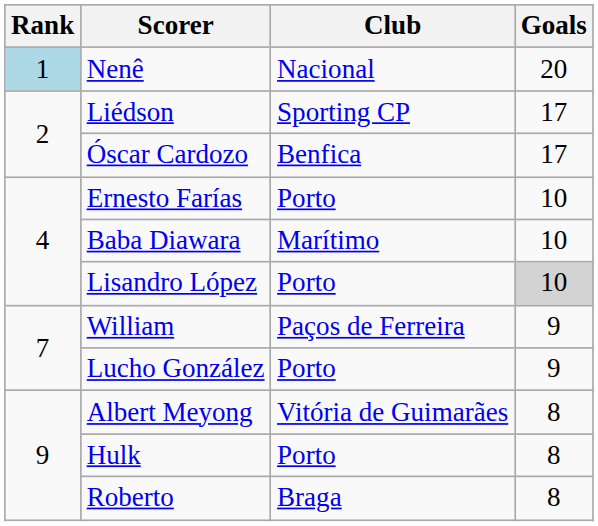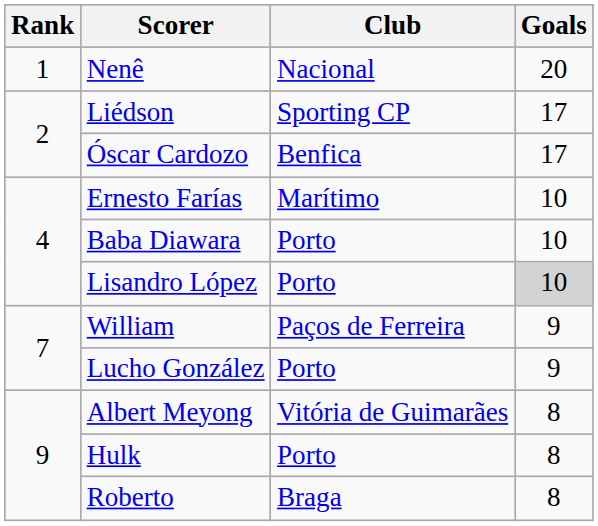Nenê | Rank: lightblue background -> no background
Ernesto Farías | Club: Porto -> Marítimo
Baba Diawara | Club: Marítimo -> Porto
